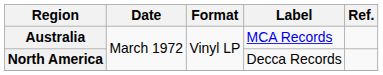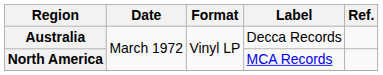Australia | Label: MCA Records -> Decca Records
North America | Label: Decca Records -> MCA Records
